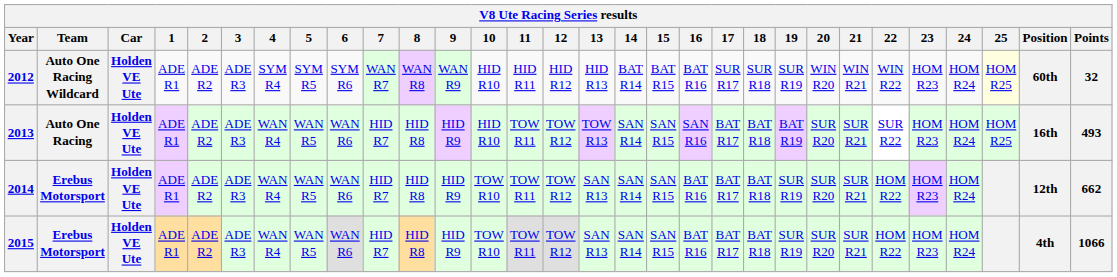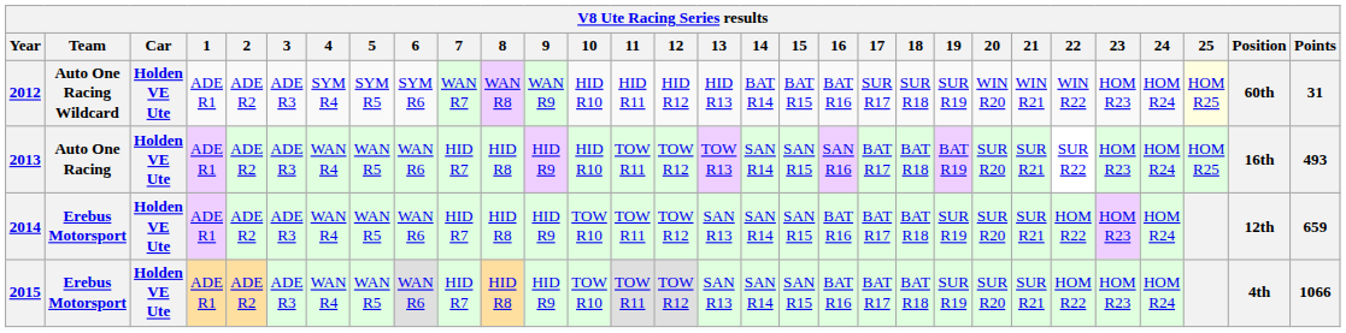2012 | Points: 32 -> 31
2014 | Points: 662 -> 659
